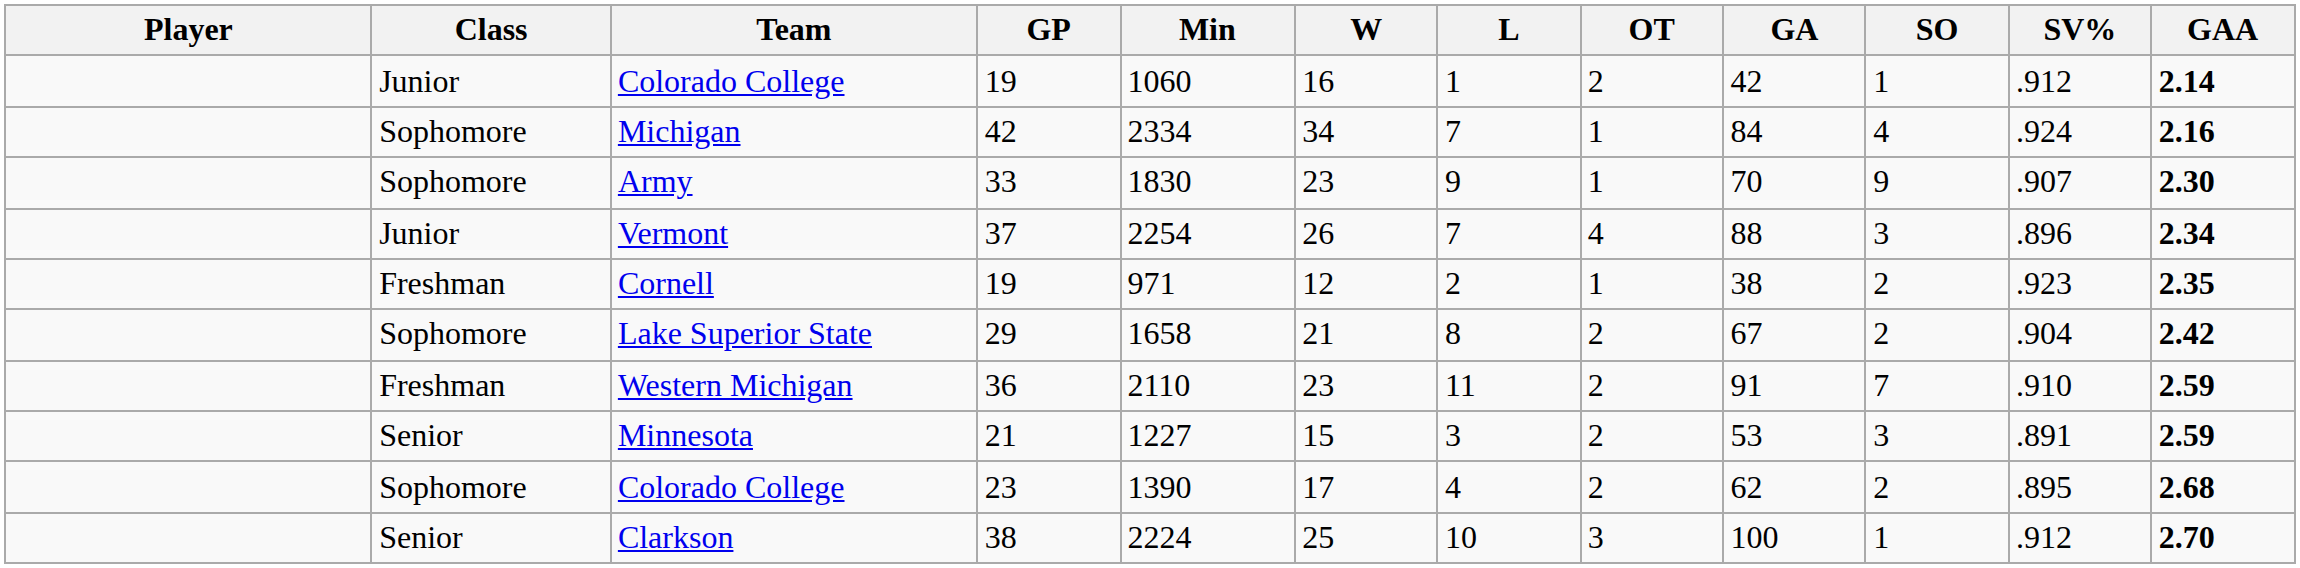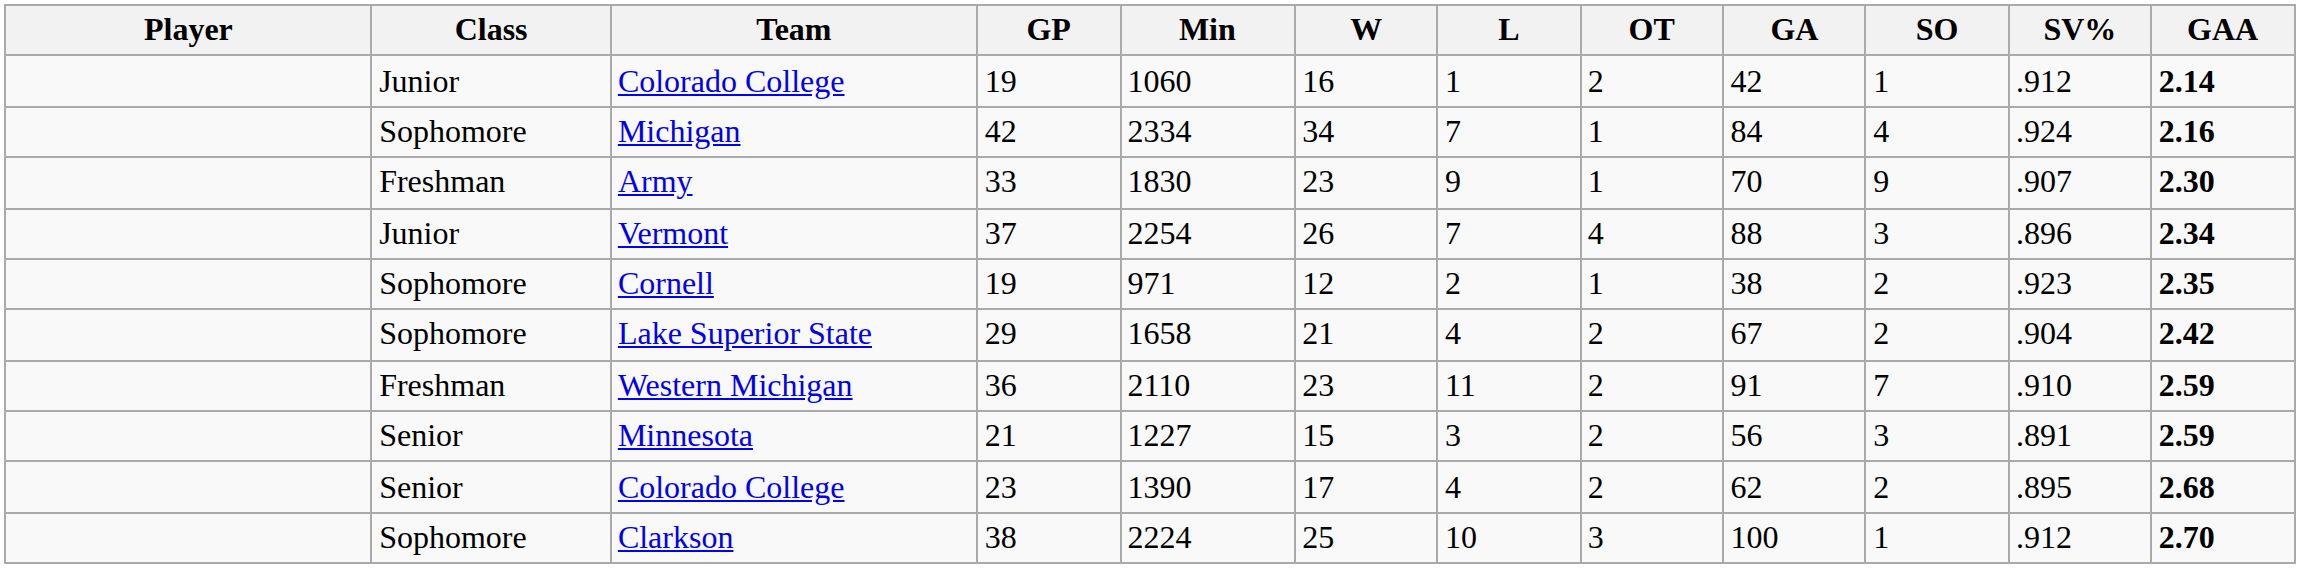Army | Class: Sophomore -> Freshman
Cornell | Class: Freshman -> Sophomore
Lake Superior State | L: 8 -> 4
Minnesota | GA: 53 -> 56
Colorado College / 23 | Class: Sophomore -> Senior
Clarkson | Class: Senior -> Sophomore
